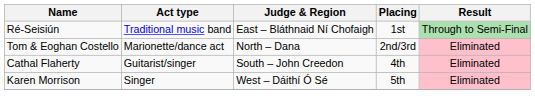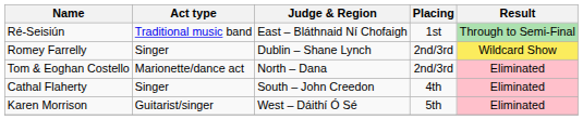+ row: Romey Farrelly | Singer | Dublin – Shane Lynch | 2nd/3rd | Wildcard Show
Cathal Flaherty | Act type: Guitarist/singer -> Singer
Karen Morrison | Act type: Singer -> Guitarist/singer
